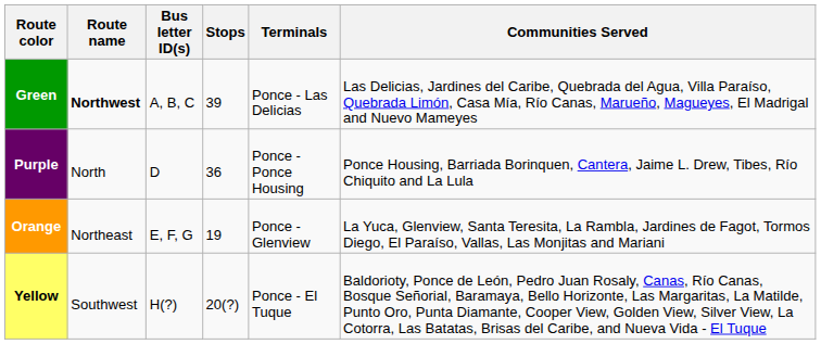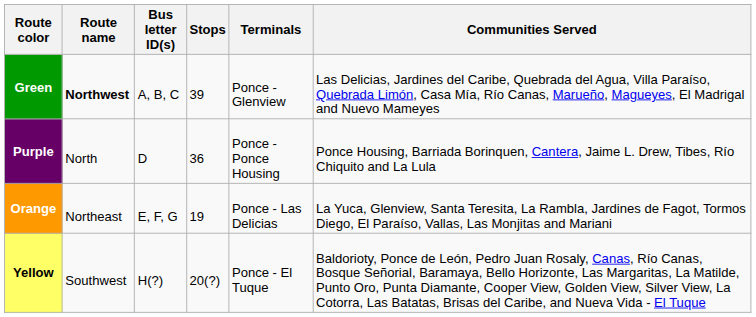Green | Terminals: Ponce - Las Delicias -> Ponce - Glenview
Orange | Terminals: Ponce - Glenview -> Ponce - Las Delicias
